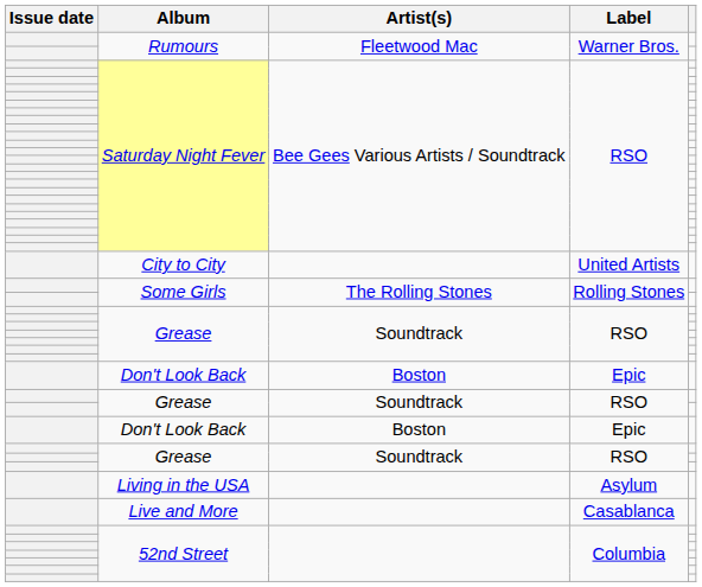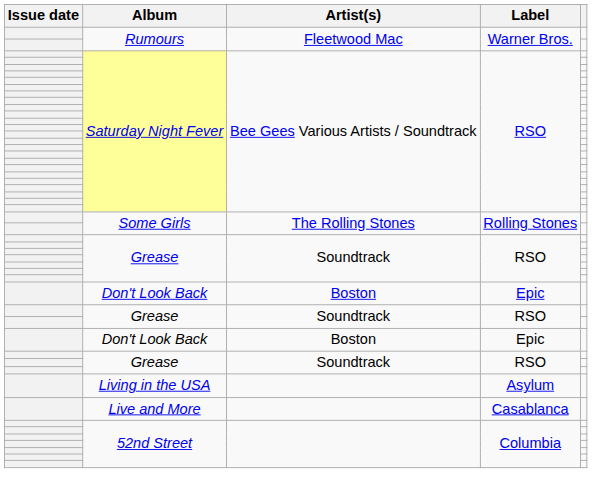- row: City to City | United Artists
